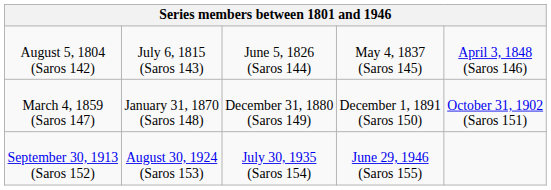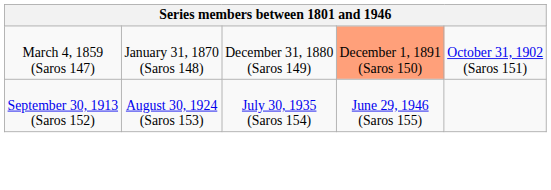- row: August 5, 1804 (Saros 142) | July 6, 1815 (Saros 143) | June 5, 1826 (Saros 144) | May 4, 1837 (Saros 145) | April 3, 1848 (Saros 146)
March 4, 1859 (Saros 147) | column 4: no background -> lightsalmon background
